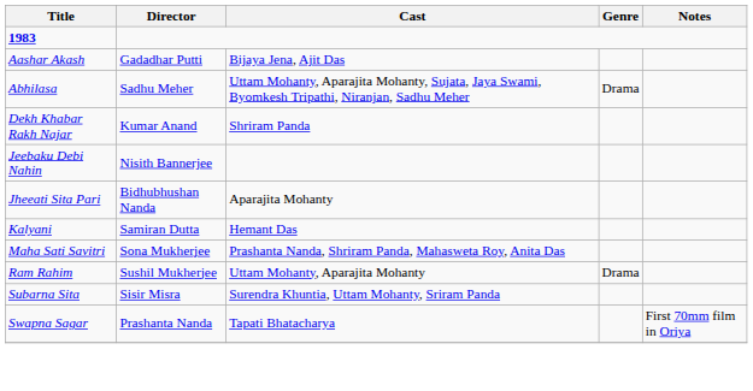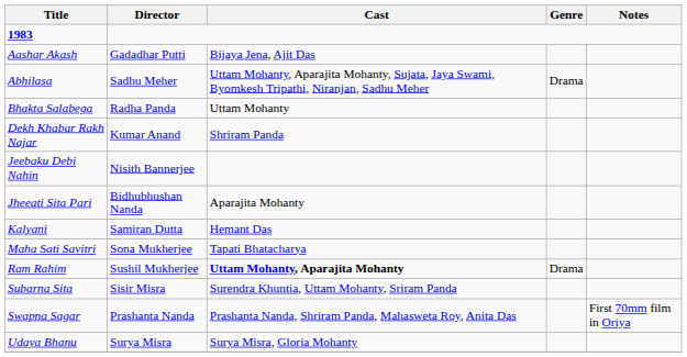+ row: Bhakta Salabega | Radha Panda | Uttam Mohanty
Maha Sati Savitri | Cast: Prashanta Nanda, Shriram Panda, Mahasweta Roy, Anita Das -> Tapati Bhatacharya
Ram Rahim | Cast: normal -> bold
Swapna Sagar | Cast: Tapati Bhatacharya -> Prashanta Nanda, Shriram Panda, Mahasweta Roy, Anita Das
+ row: Udaya Bhanu | Surya Misra | Surya Misra, Gloria Mohanty
